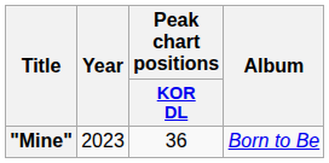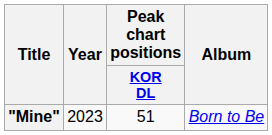"Mine" | Peak chart positions / KOR DL: 36 -> 51
